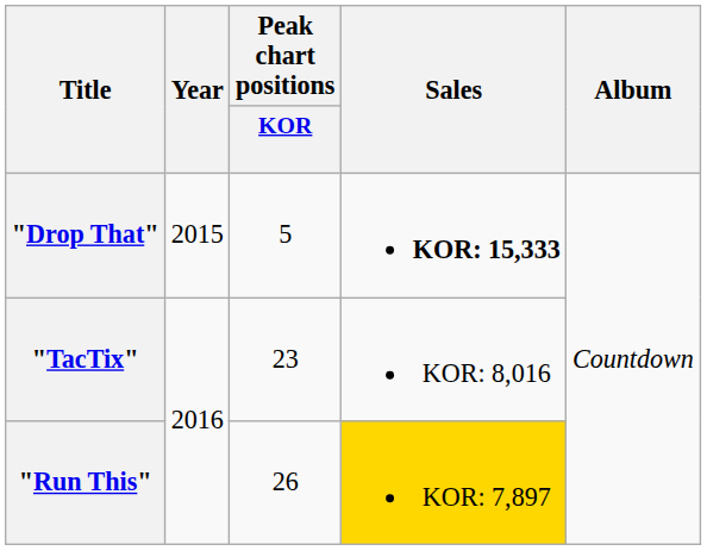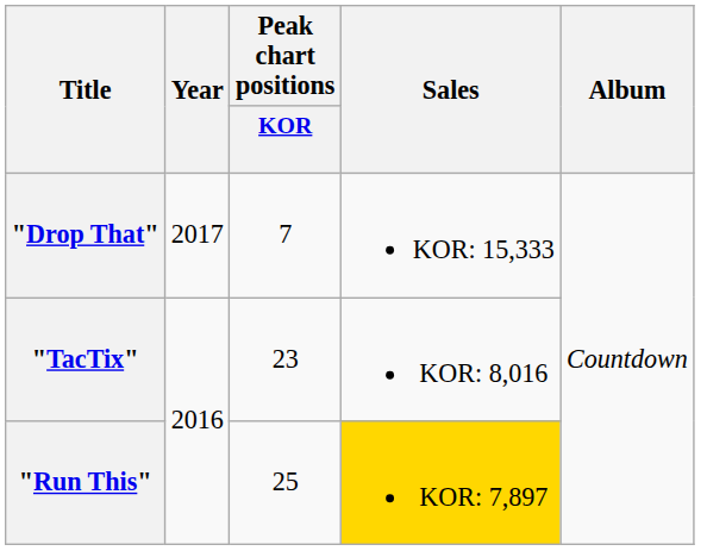"Drop That" | Year: 2015 -> 2017
"Drop That" | Peak chart positions / KOR: 5 -> 7
"Drop That" | Sales: bold -> normal
"Run This" | Peak chart positions / KOR: 26 -> 25
